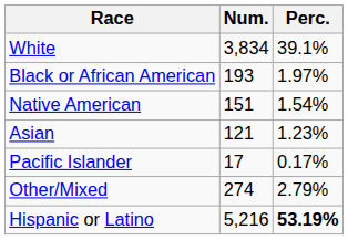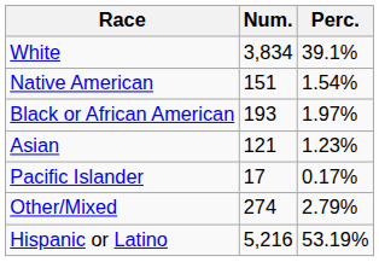rows swapped: Black or African American <-> Native American
Hispanic or Latino | Perc.: bold -> normal
